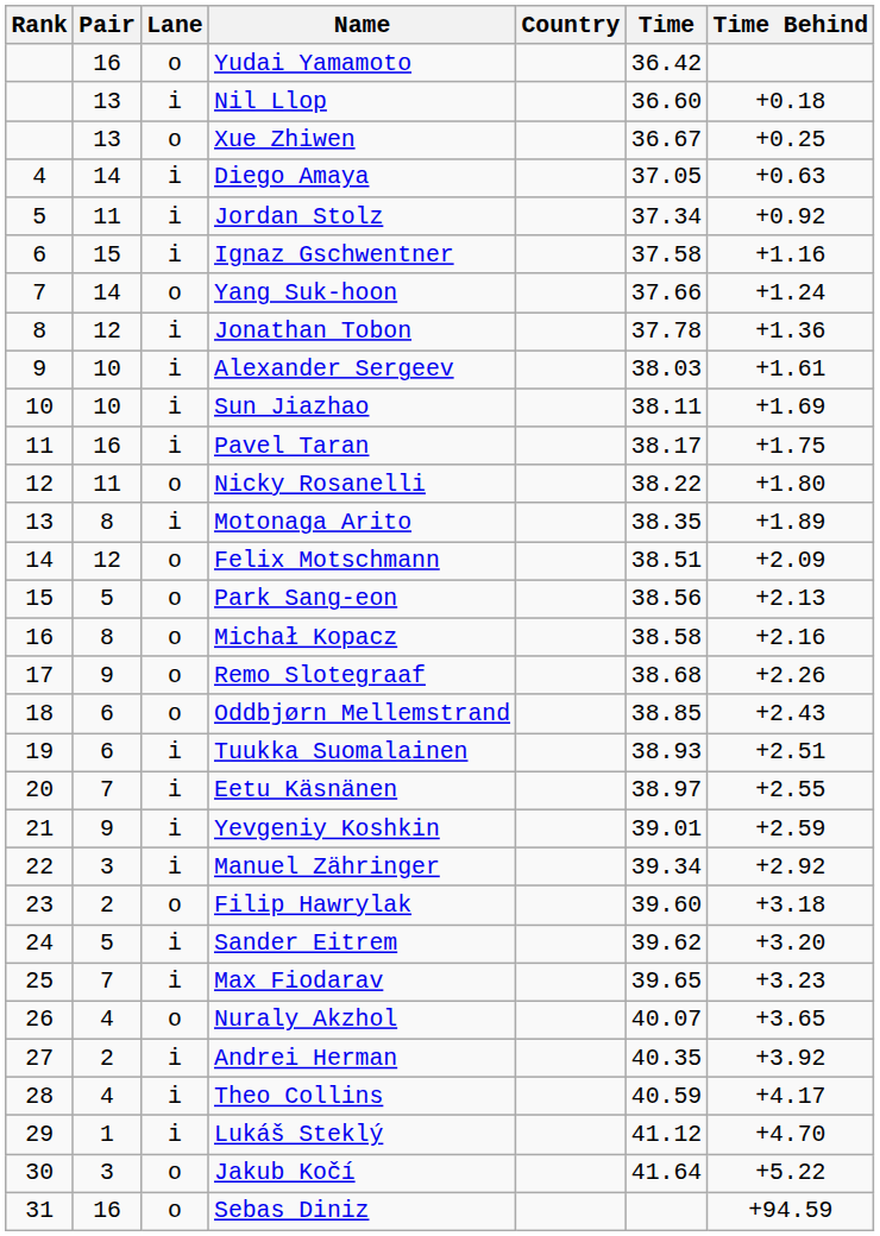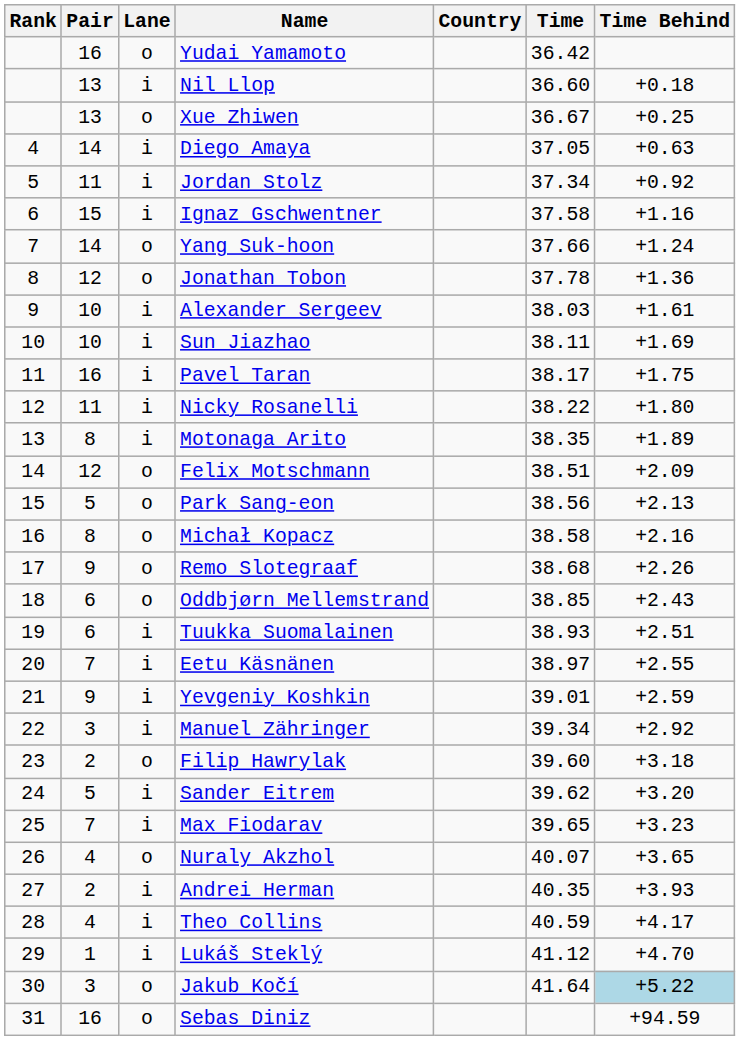Jonathan Tobon | Lane: i -> o
Nicky Rosanelli | Lane: o -> i
Andrei Herman | Time Behind: +3.92 -> +3.93
Jakub Kočí | Time Behind: no background -> lightblue background
